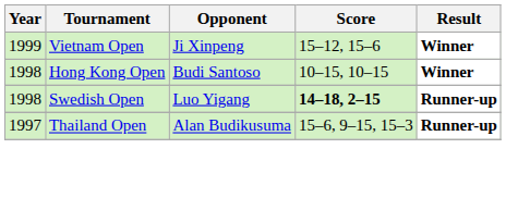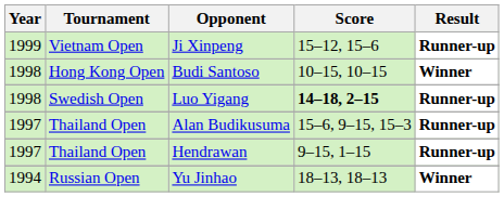Ji Xinpeng | Result: Winner -> Runner-up
+ row: 1997 | Thailand Open | Hendrawan | 9–15, 1–15 | Runner-up
+ row: 1994 | Russian Open | Yu Jinhao | 18–13, 18–13 | Winner
